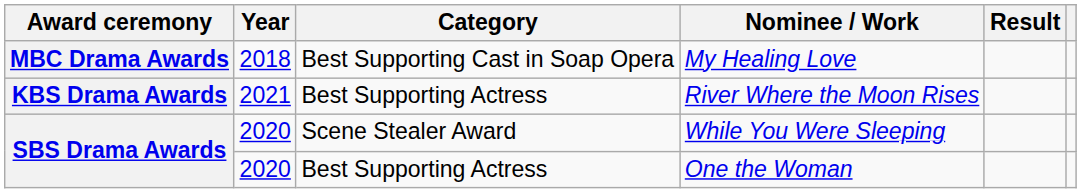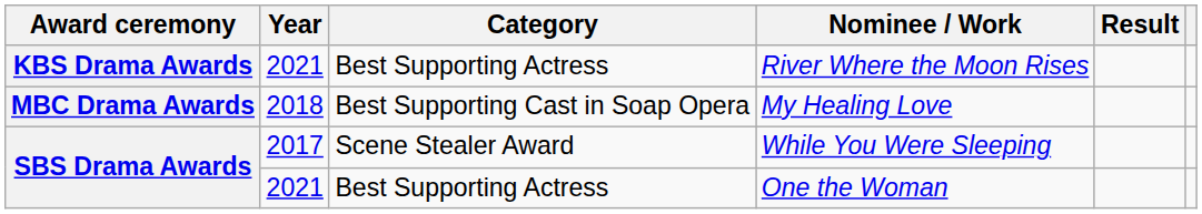rows swapped: River Where the Moon Rises <-> My Healing Love
While You Were Sleeping | Year: 2020 -> 2017
One the Woman | Year: 2020 -> 2021
